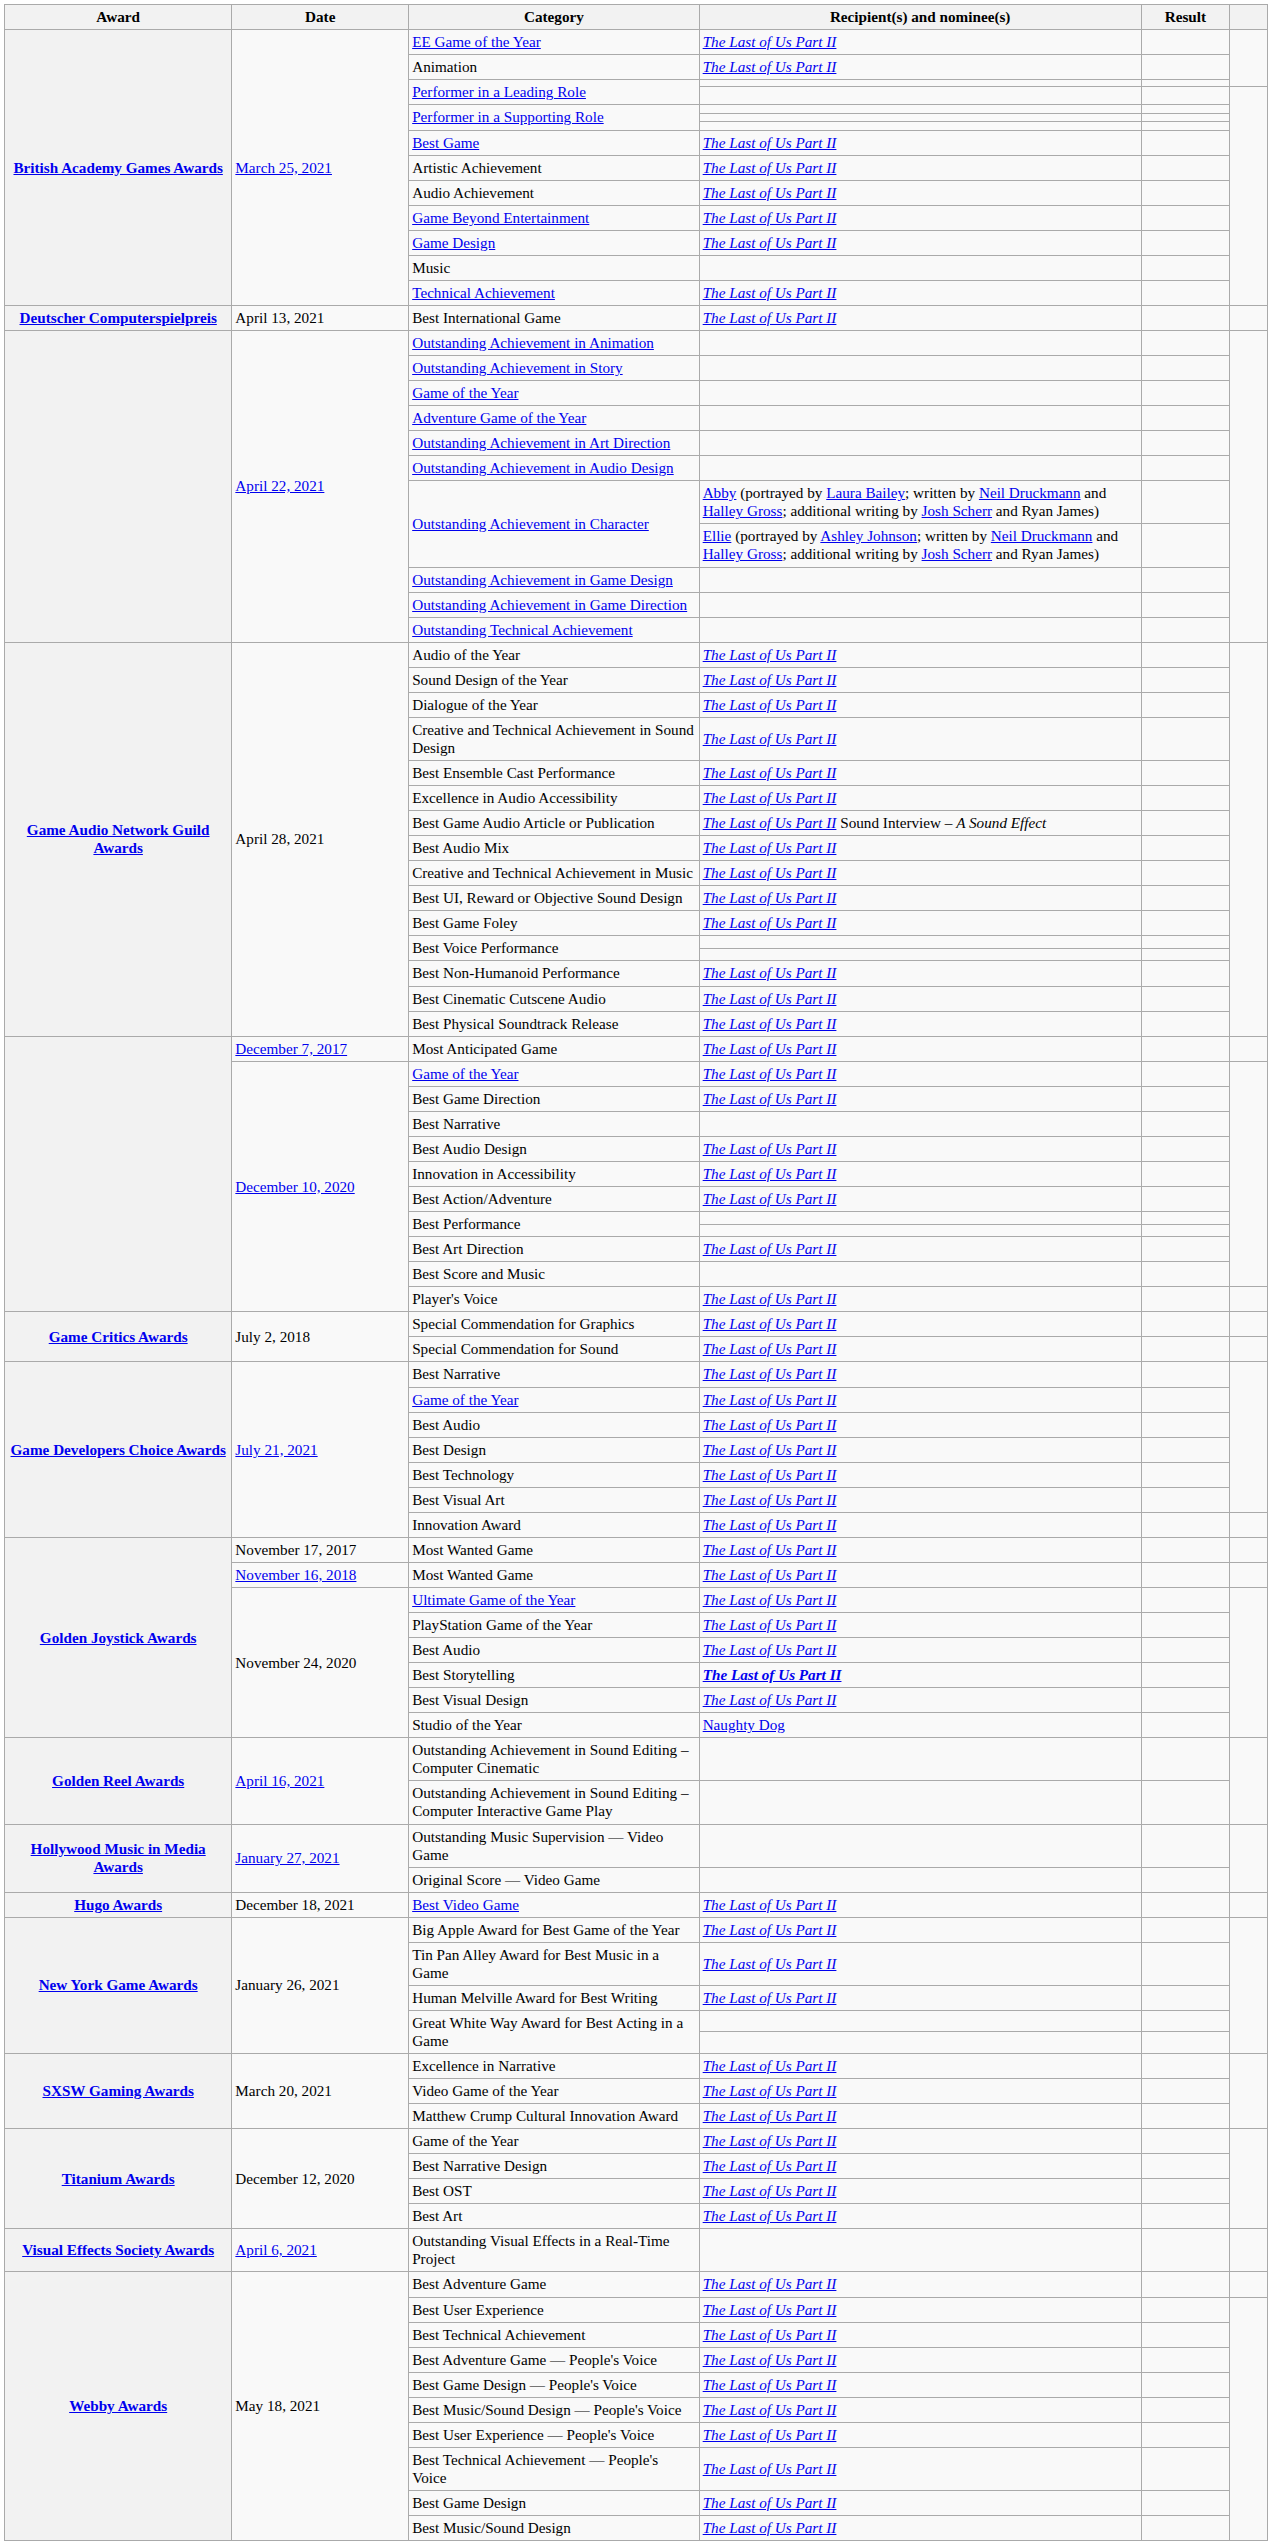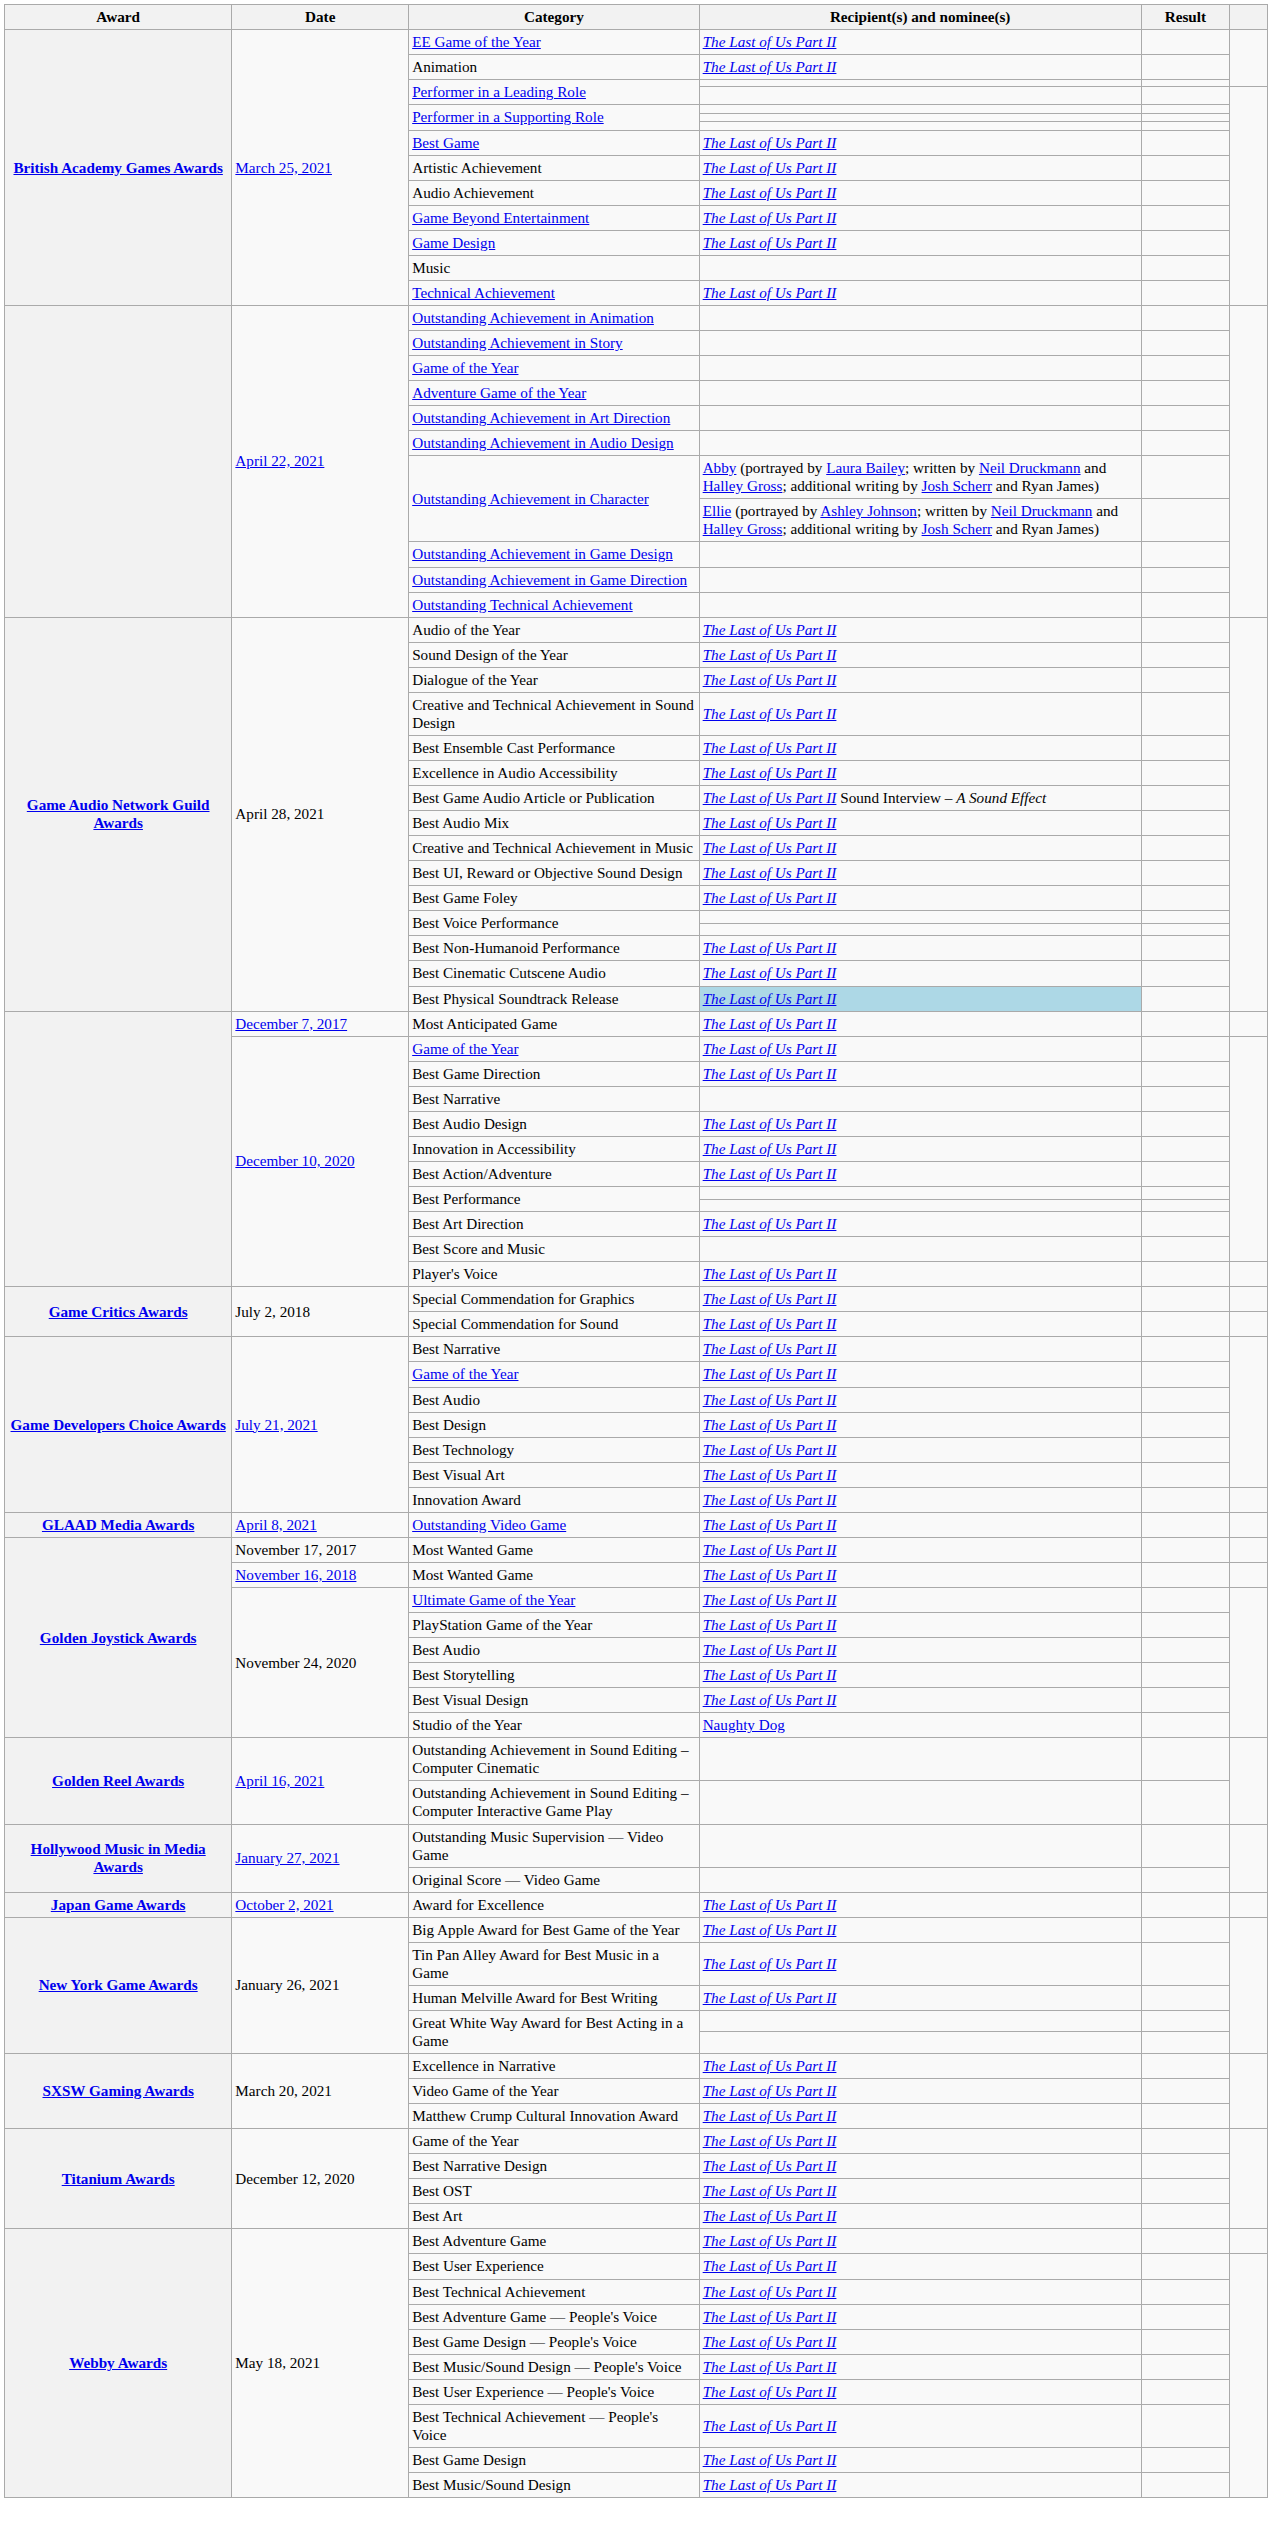- row: Deutscher Computerspielpreis | April 13, 2021 | Best International Game | The Last of Us Part II
Best Physical Soundtrack Release | Recipient(s) and nominee(s): no background -> lightblue background
+ row: GLAAD Media Awards | April 8, 2021 | Outstanding Video Game | The Last of Us Part II
Best Storytelling | Recipient(s) and nominee(s): bold -> normal
- row: Hugo Awards | December 18, 2021 | Best Video Game | The Last of Us Part II
+ row: Japan Game Awards | October 2, 2021 | Award for Excellence | The Last of Us Part II
- row: Visual Effects Society Awards | April 6, 2021 | Outstanding Visual Effects in a Real-Time Project
